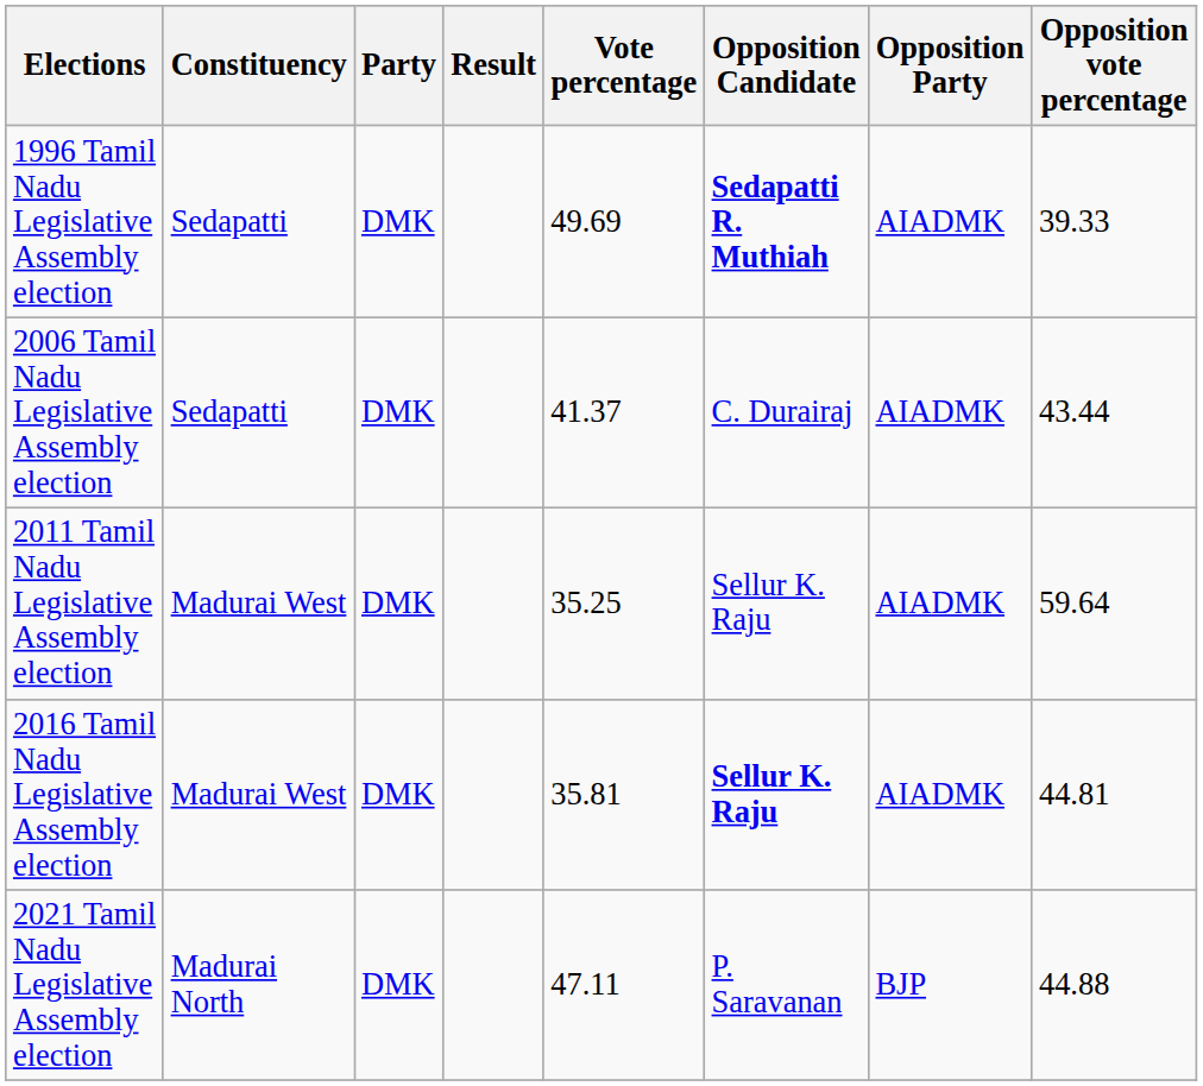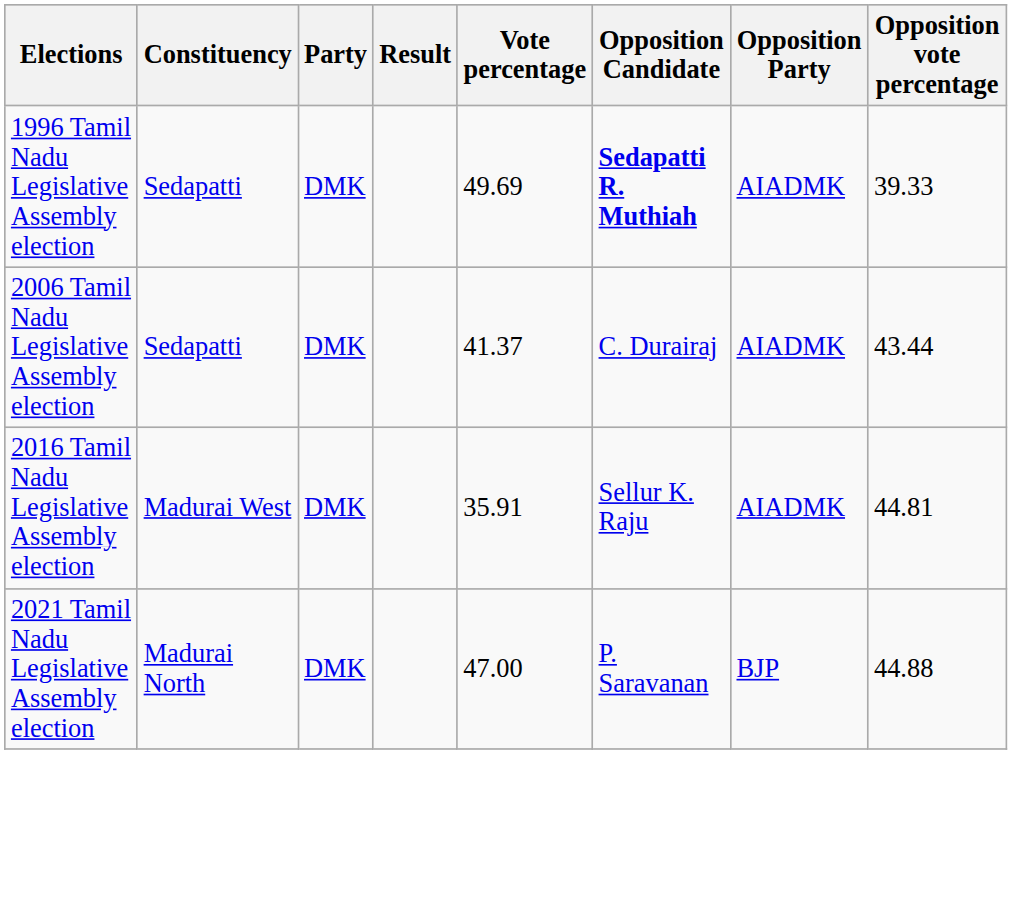- row: 2011 Tamil Nadu Legislative Assembly election | Madurai West | DMK | 35.25 | Sellur K. Raju | AIADMK | 59.64
2016 Tamil Nadu Legislative Assembly election | Vote percentage: 35.81 -> 35.91
2016 Tamil Nadu Legislative Assembly election | Opposition Candidate: bold -> normal
2021 Tamil Nadu Legislative Assembly election | Vote percentage: 47.11 -> 47.00
